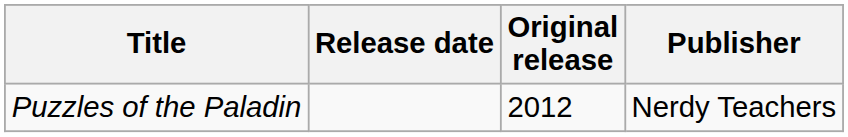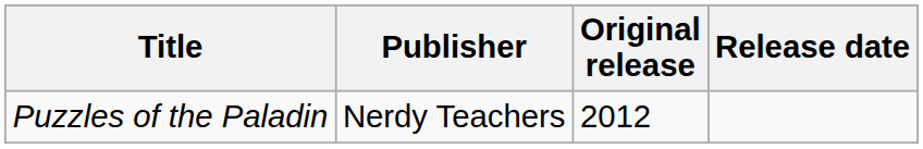columns swapped: Publisher <-> Release date
